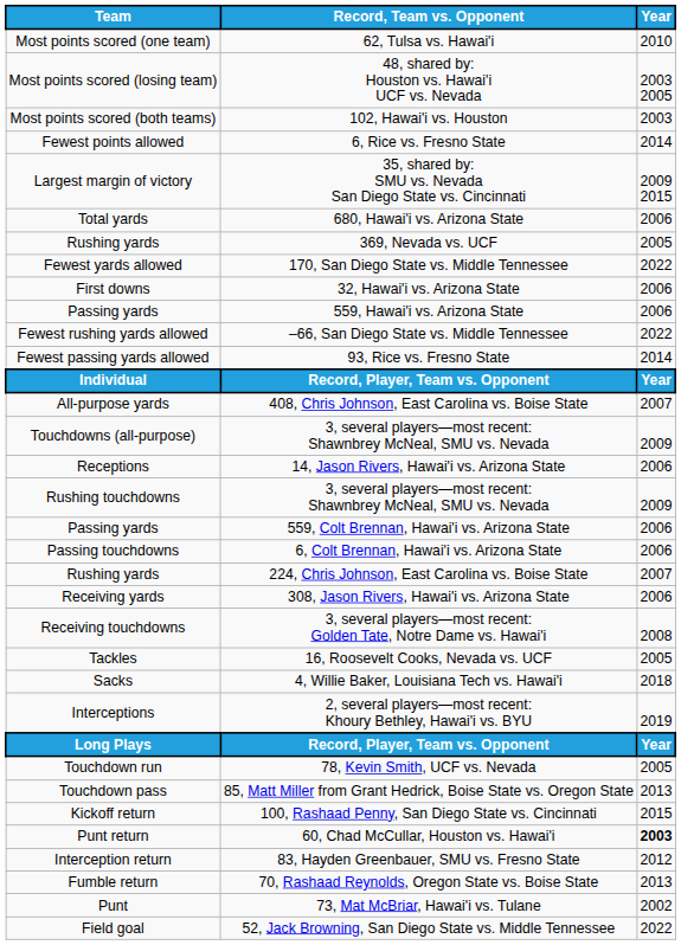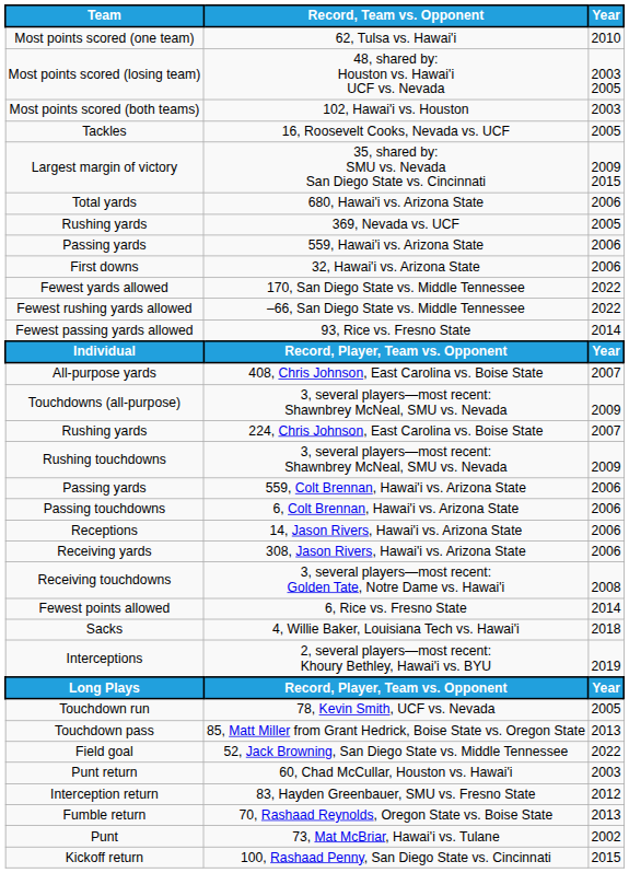rows swapped: 6, Rice vs. Fresno State <-> 16, Roosevelt Cooks, Nevada vs. UCF
rows swapped: 559, Hawai'i vs. Arizona State <-> 170, San Diego State vs. Middle Tennessee
rows swapped: 224, Chris Johnson, East Carolina vs. Boise State <-> 14, Jason Rivers, Hawai'i vs. Arizona State
rows swapped: 100, Rashaad Penny, San Diego State vs. Cincinnati <-> 52, Jack Browning, San Diego State vs. Middle Tennessee
60, Chad McCullar, Houston vs. Hawai'i | Year: bold -> normal
